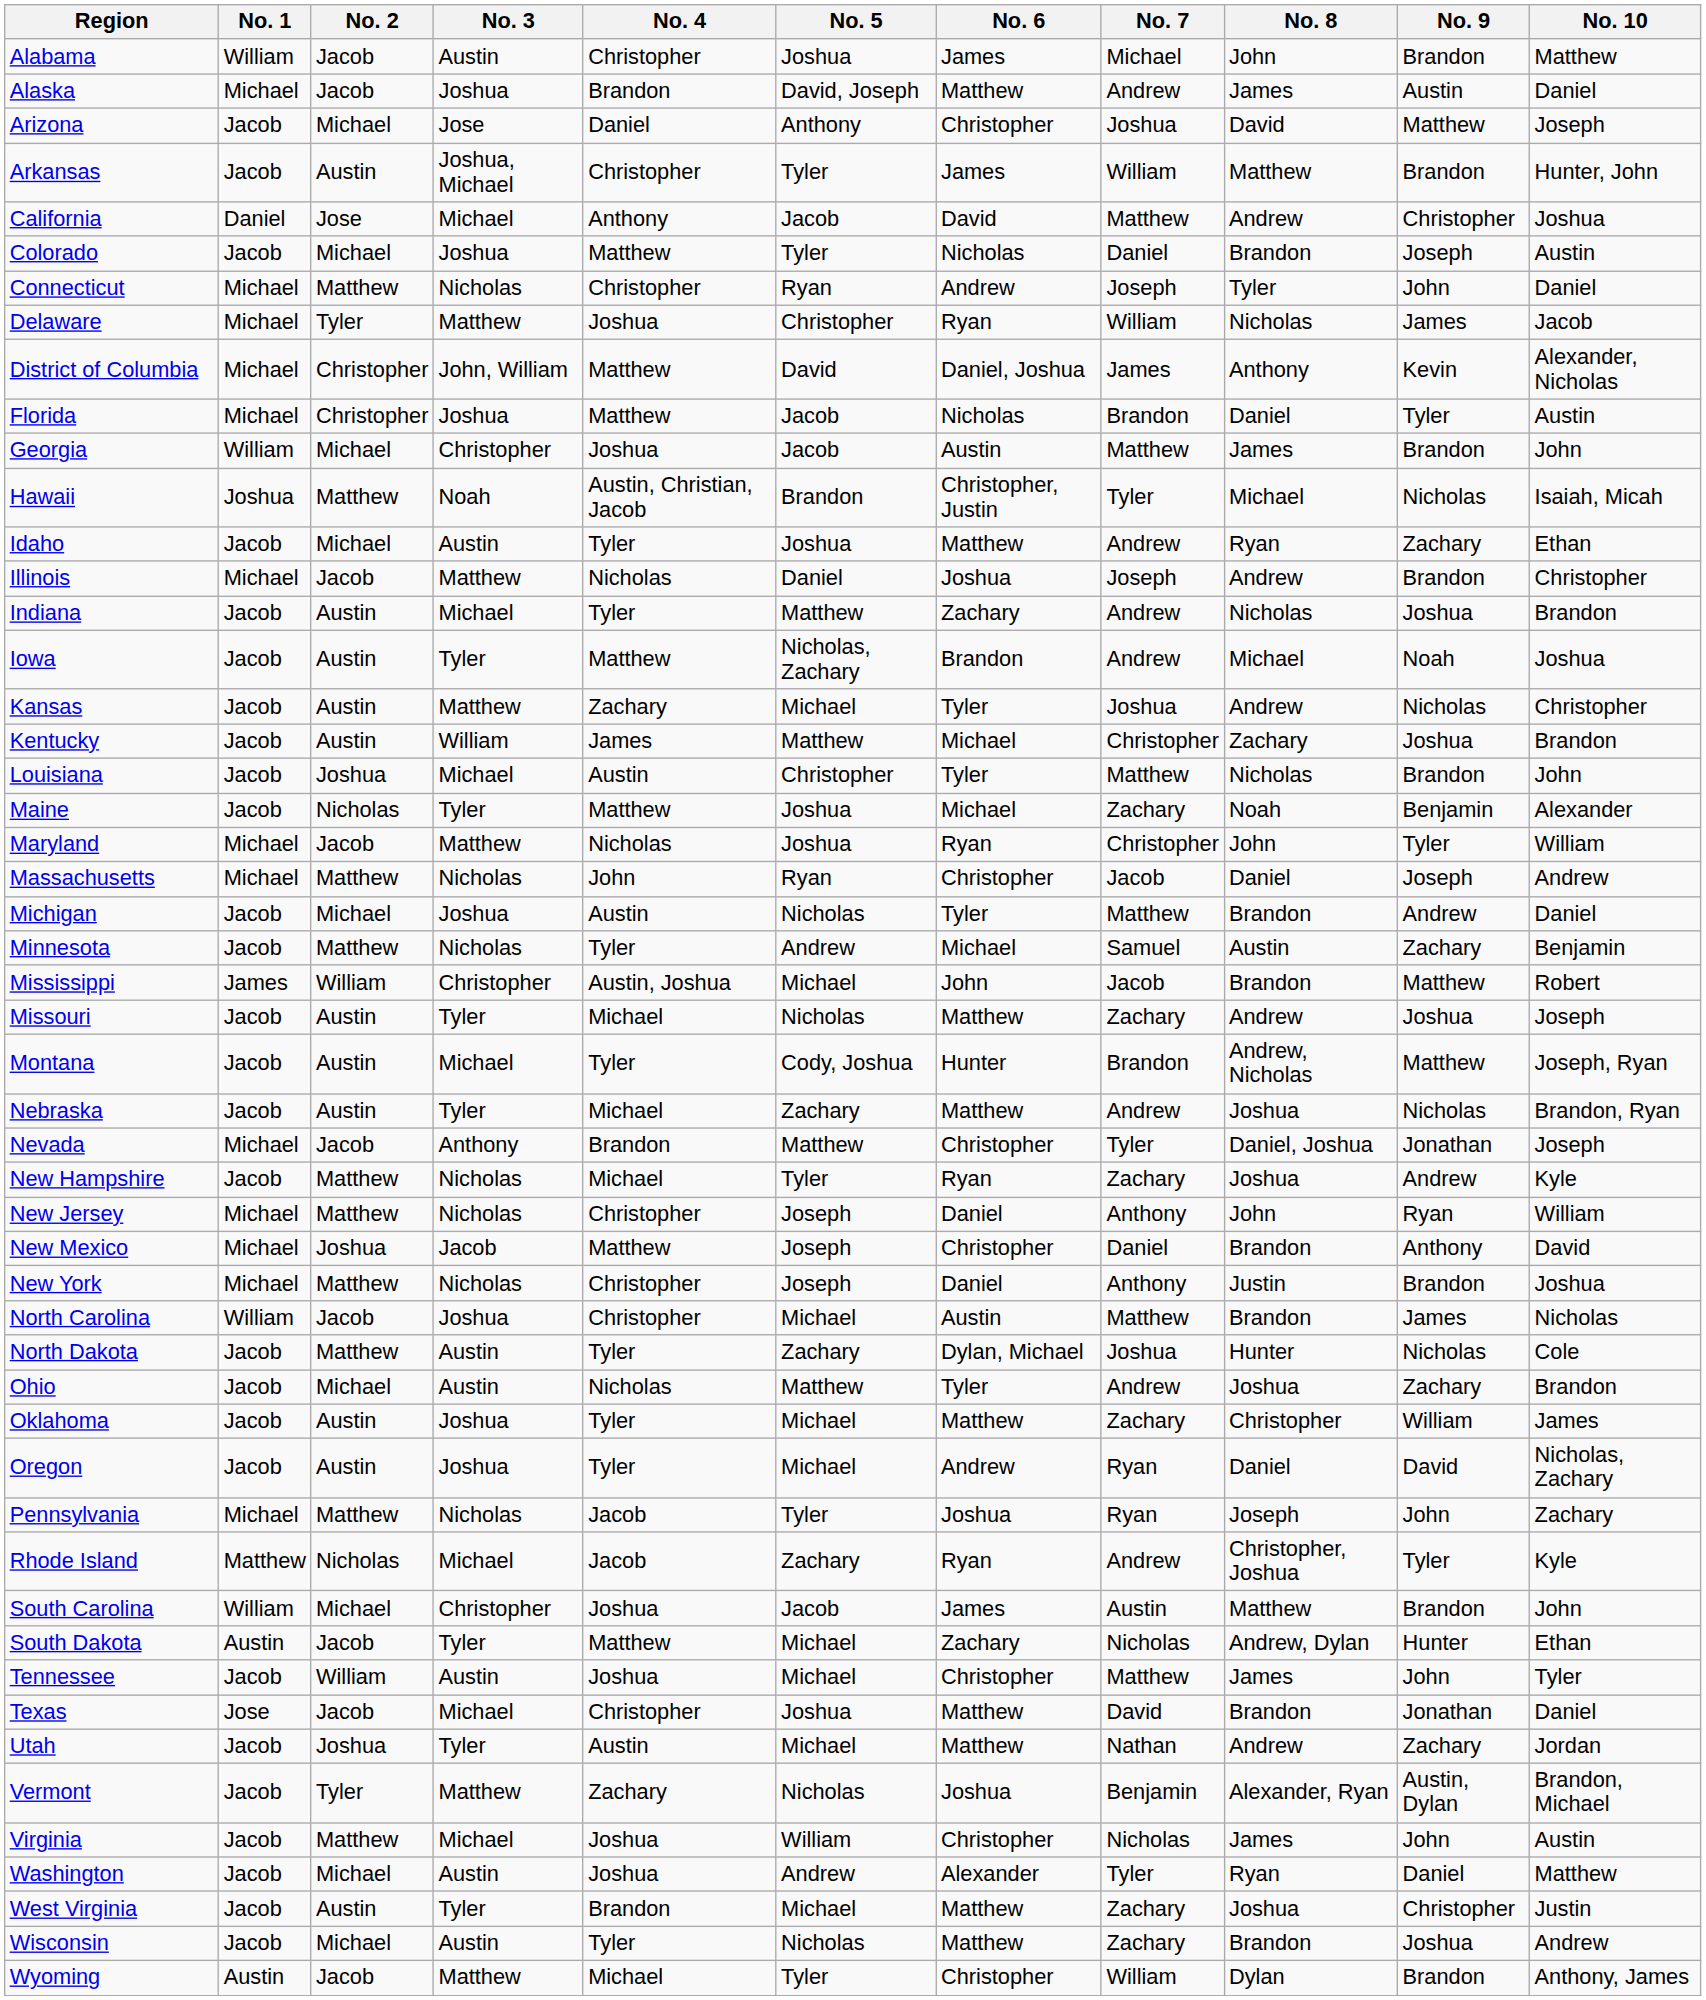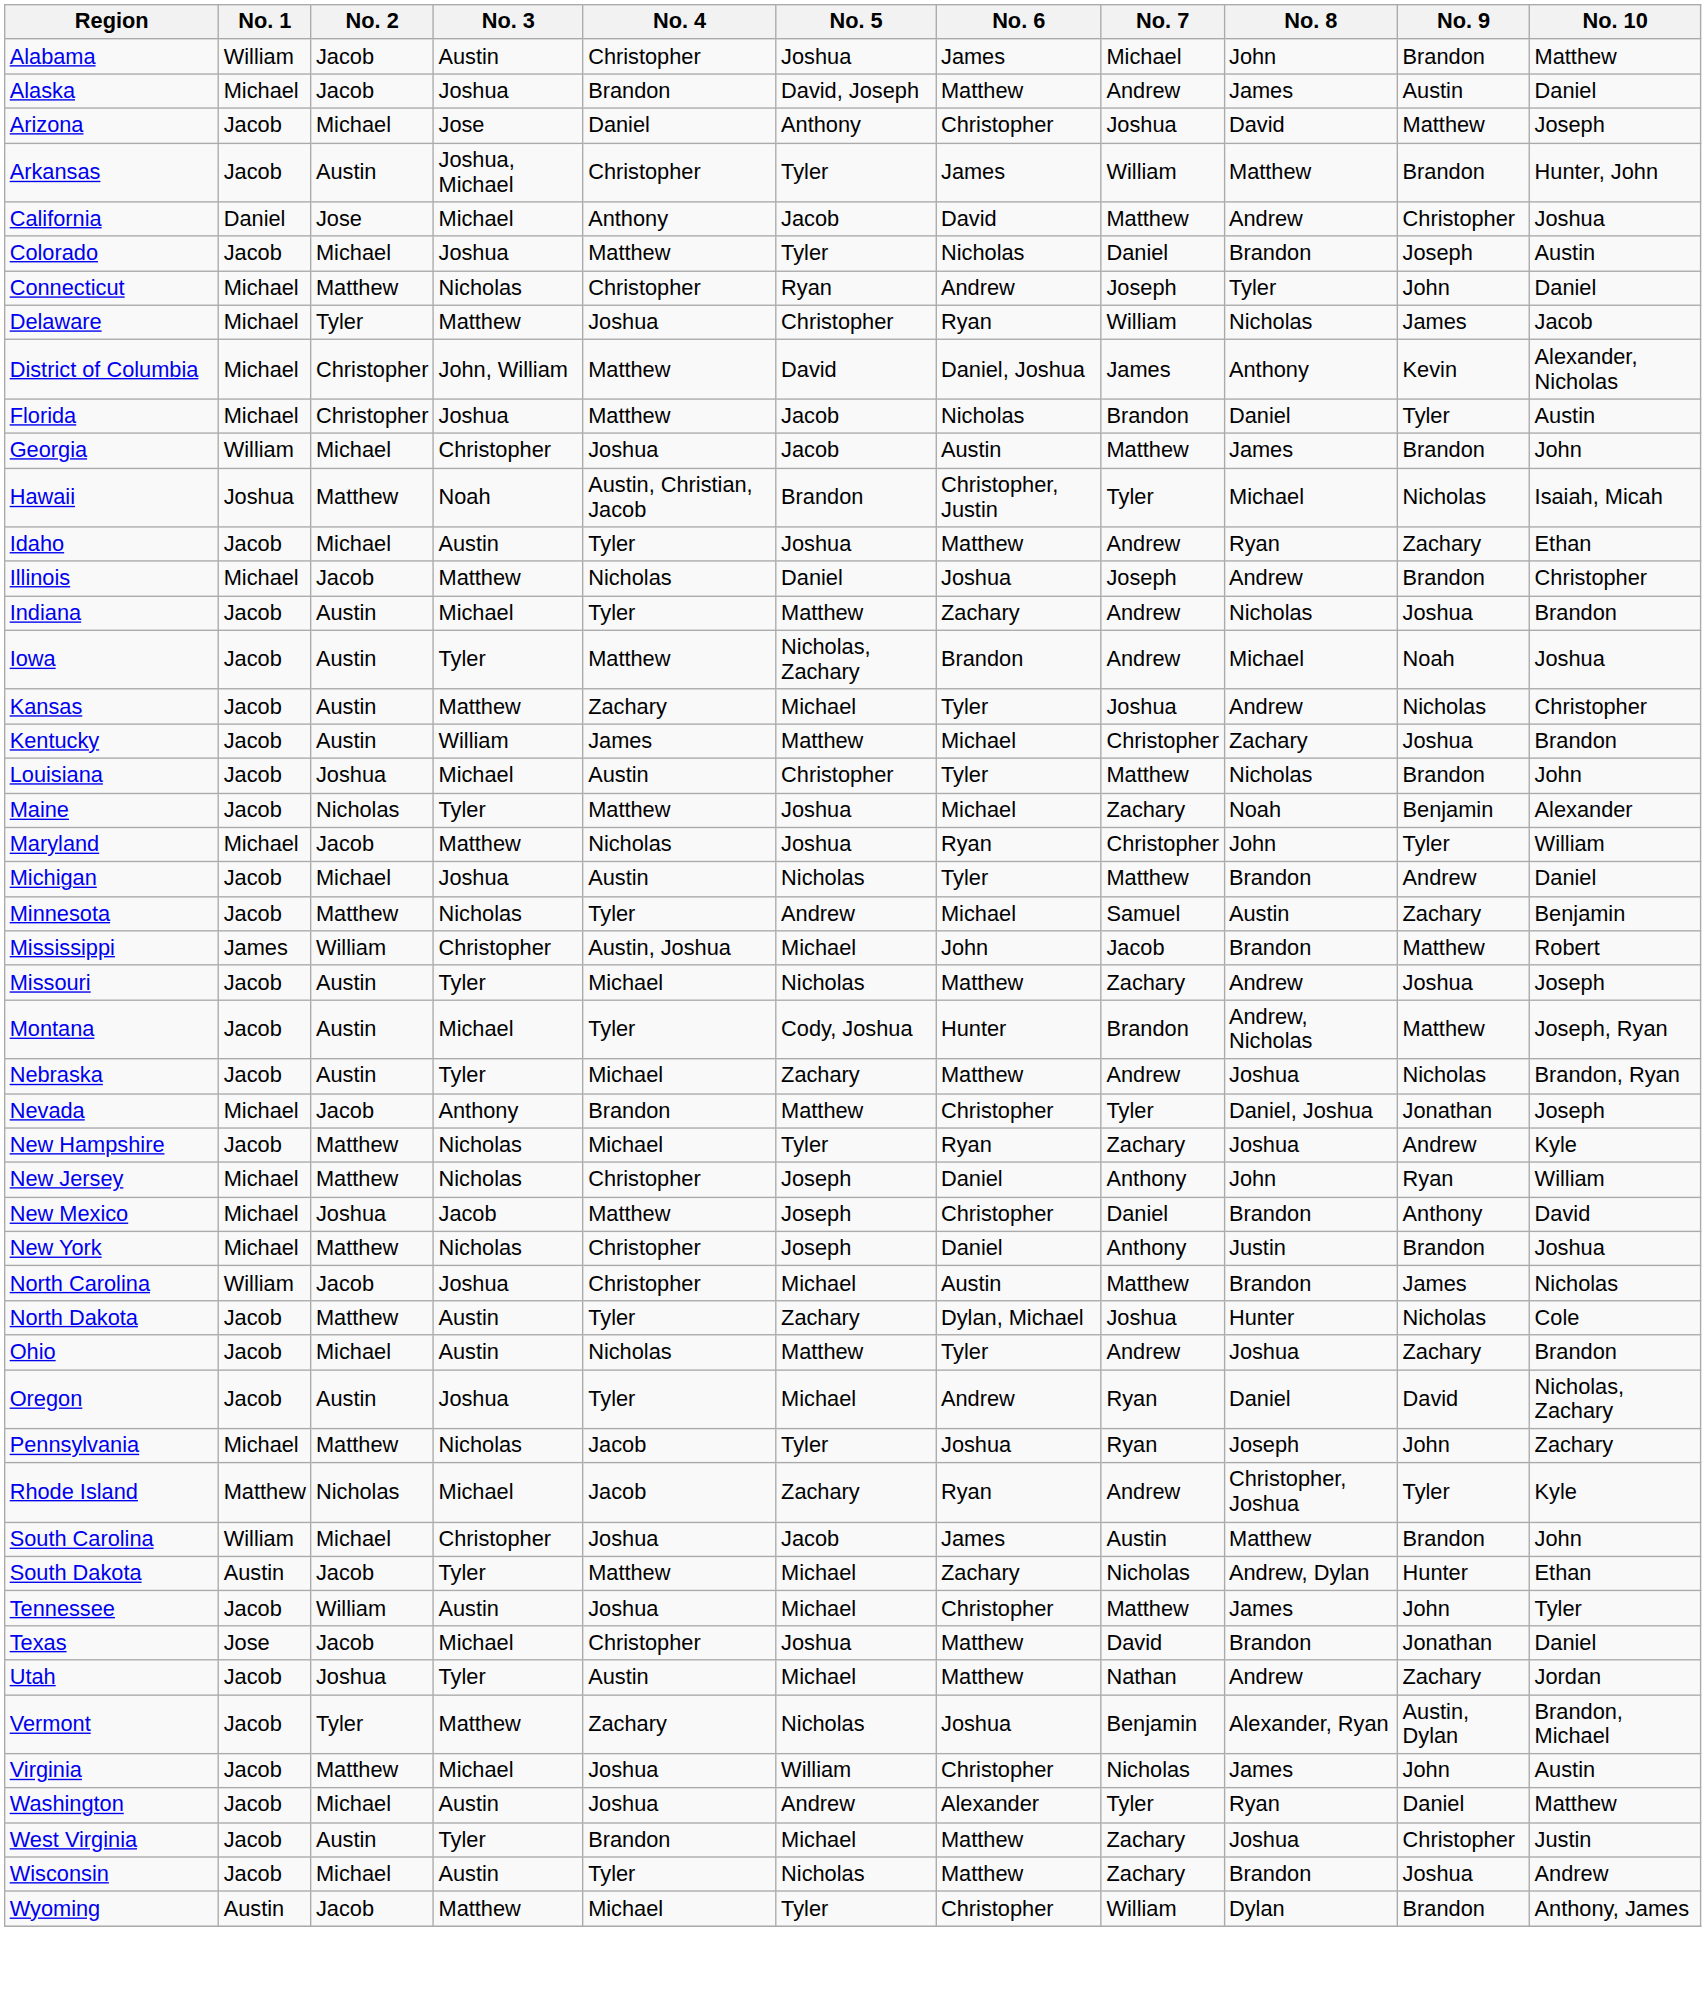- row: Massachusetts | Michael | Matthew | Nicholas | John | Ryan | Christopher | Jacob | Daniel | Joseph | Andrew
- row: Oklahoma | Jacob | Austin | Joshua | Tyler | Michael | Matthew | Zachary | Christopher | William | James
